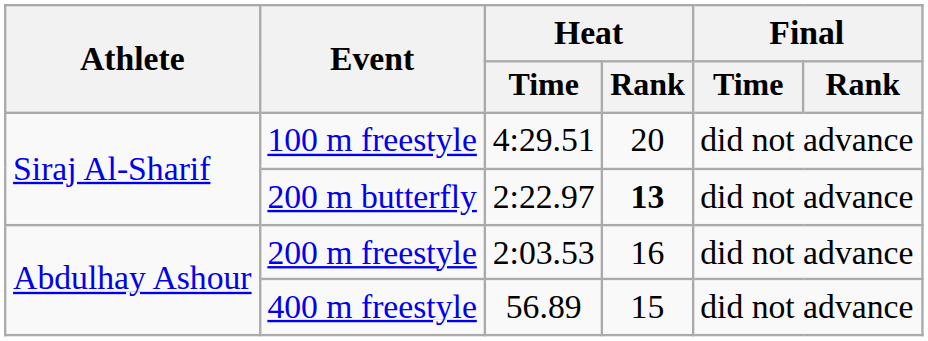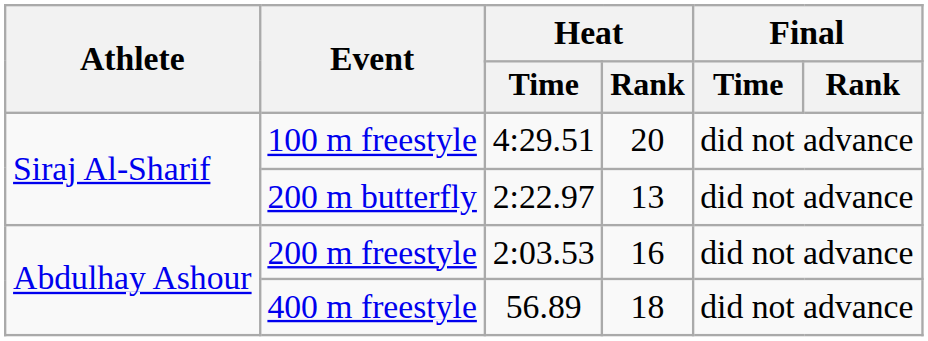200 m butterfly | Heat / Rank: bold -> normal
400 m freestyle | Heat / Rank: 15 -> 18
